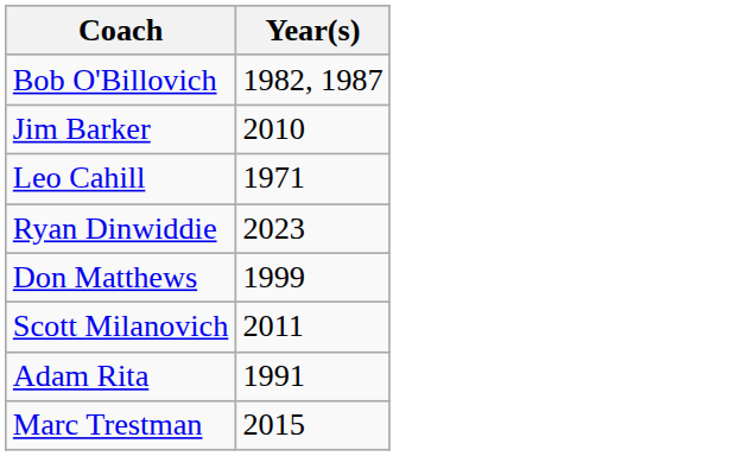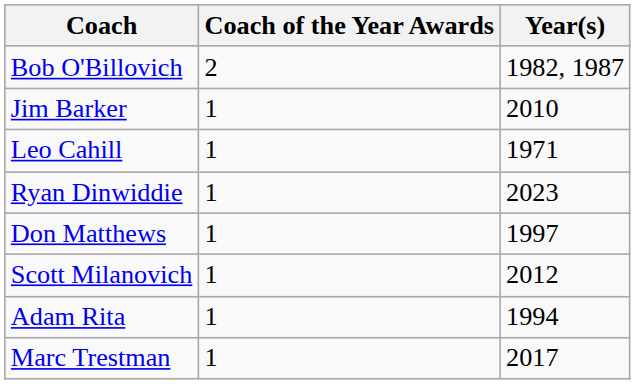+ column: Coach of the Year Awards | 2 | 1 | 1 | 1 | 1 | 1 | 1 | 1
Don Matthews | Year(s): 1999 -> 1997
Scott Milanovich | Year(s): 2011 -> 2012
Adam Rita | Year(s): 1991 -> 1994
Marc Trestman | Year(s): 2015 -> 2017
